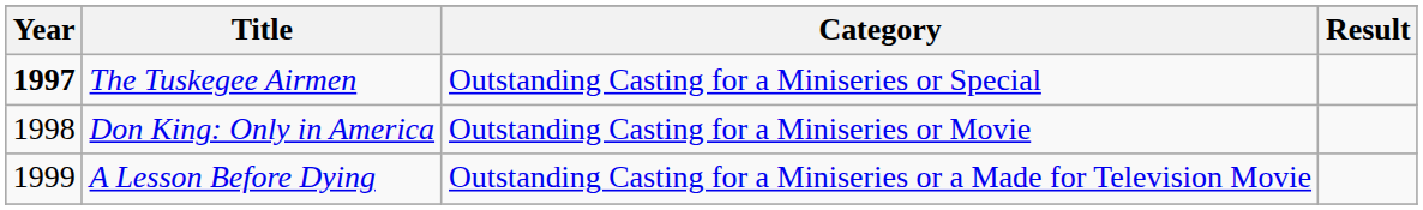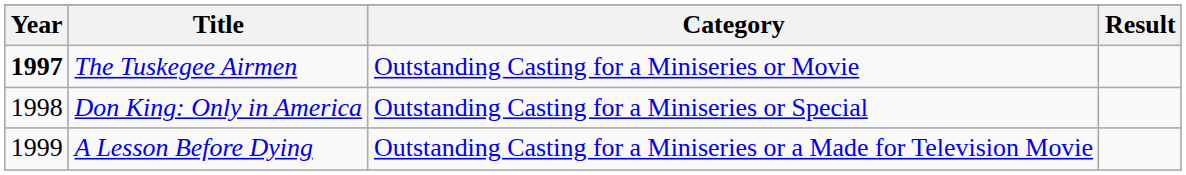The Tuskegee Airmen | Category: Outstanding Casting for a Miniseries or Special -> Outstanding Casting for a Miniseries or Movie
Don King: Only in America | Category: Outstanding Casting for a Miniseries or Movie -> Outstanding Casting for a Miniseries or Special
